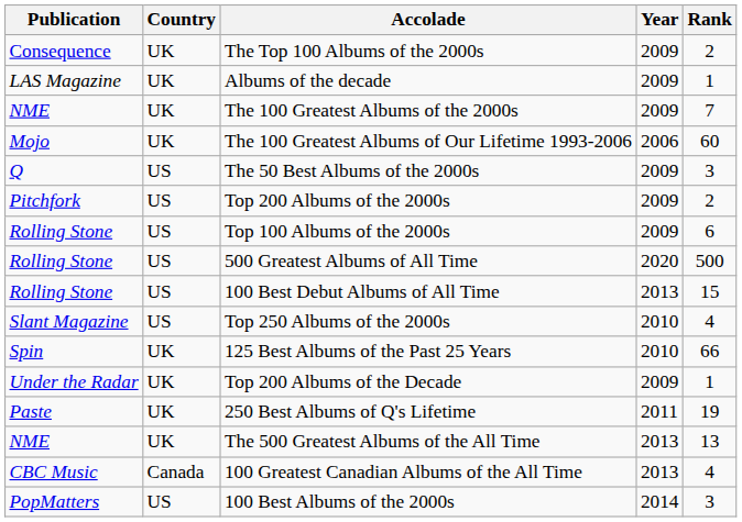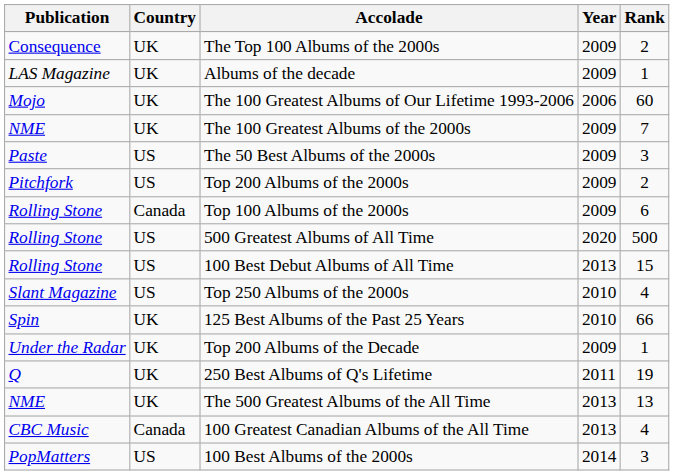rows swapped: The 100 Greatest Albums of Our Lifetime 1993-2006 <-> The 100 Greatest Albums of the 2000s
The 50 Best Albums of the 2000s | Publication: Q -> Paste
Top 100 Albums of the 2000s | Country: US -> Canada
250 Best Albums of Q's Lifetime | Publication: Paste -> Q
